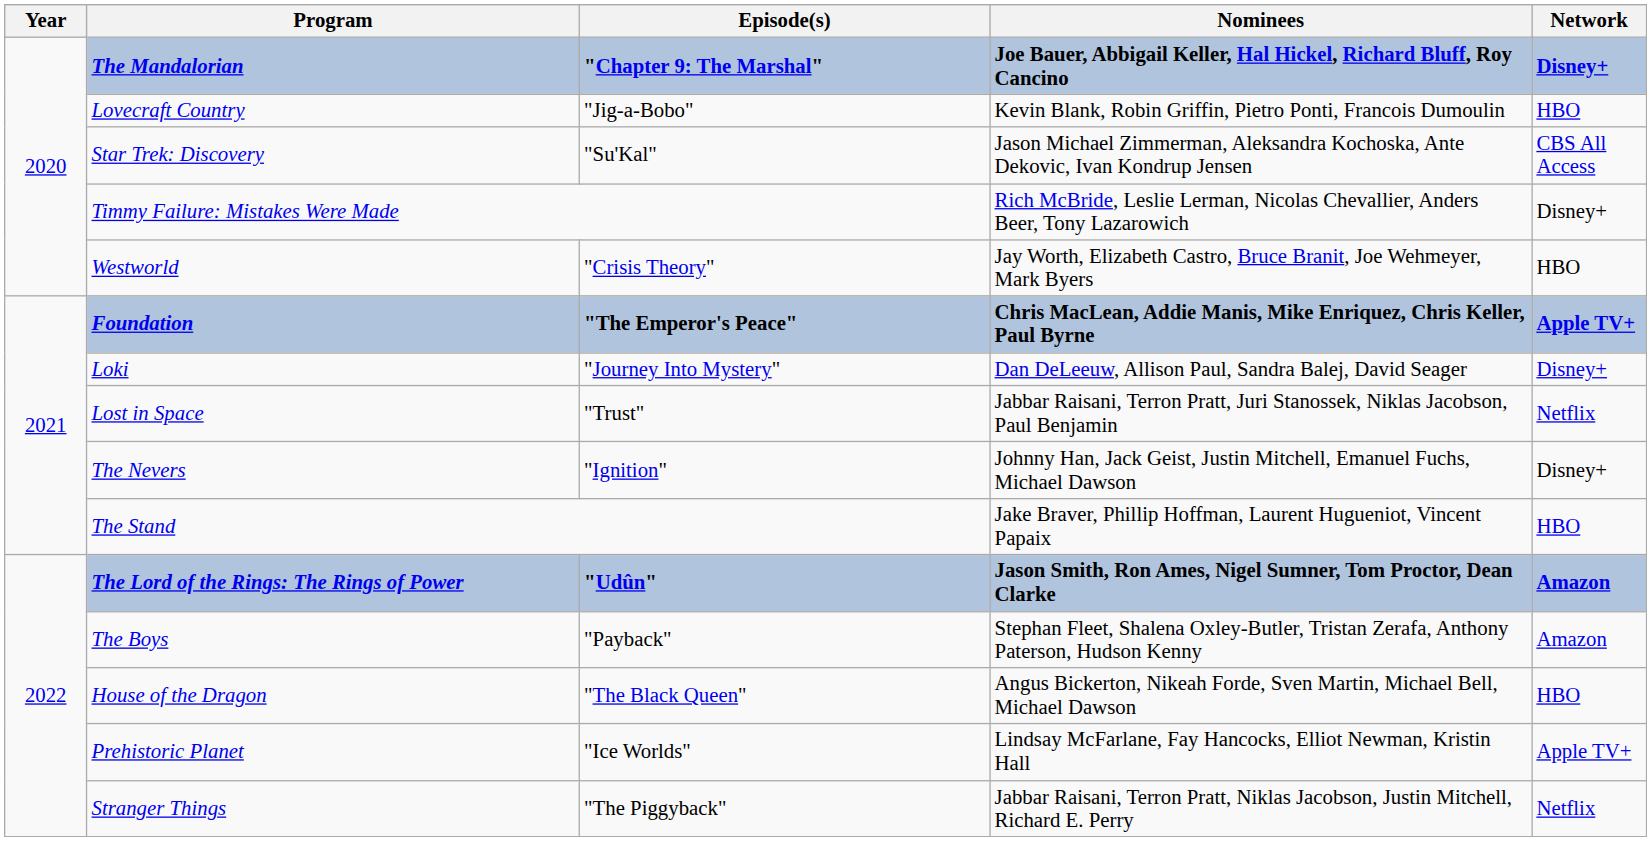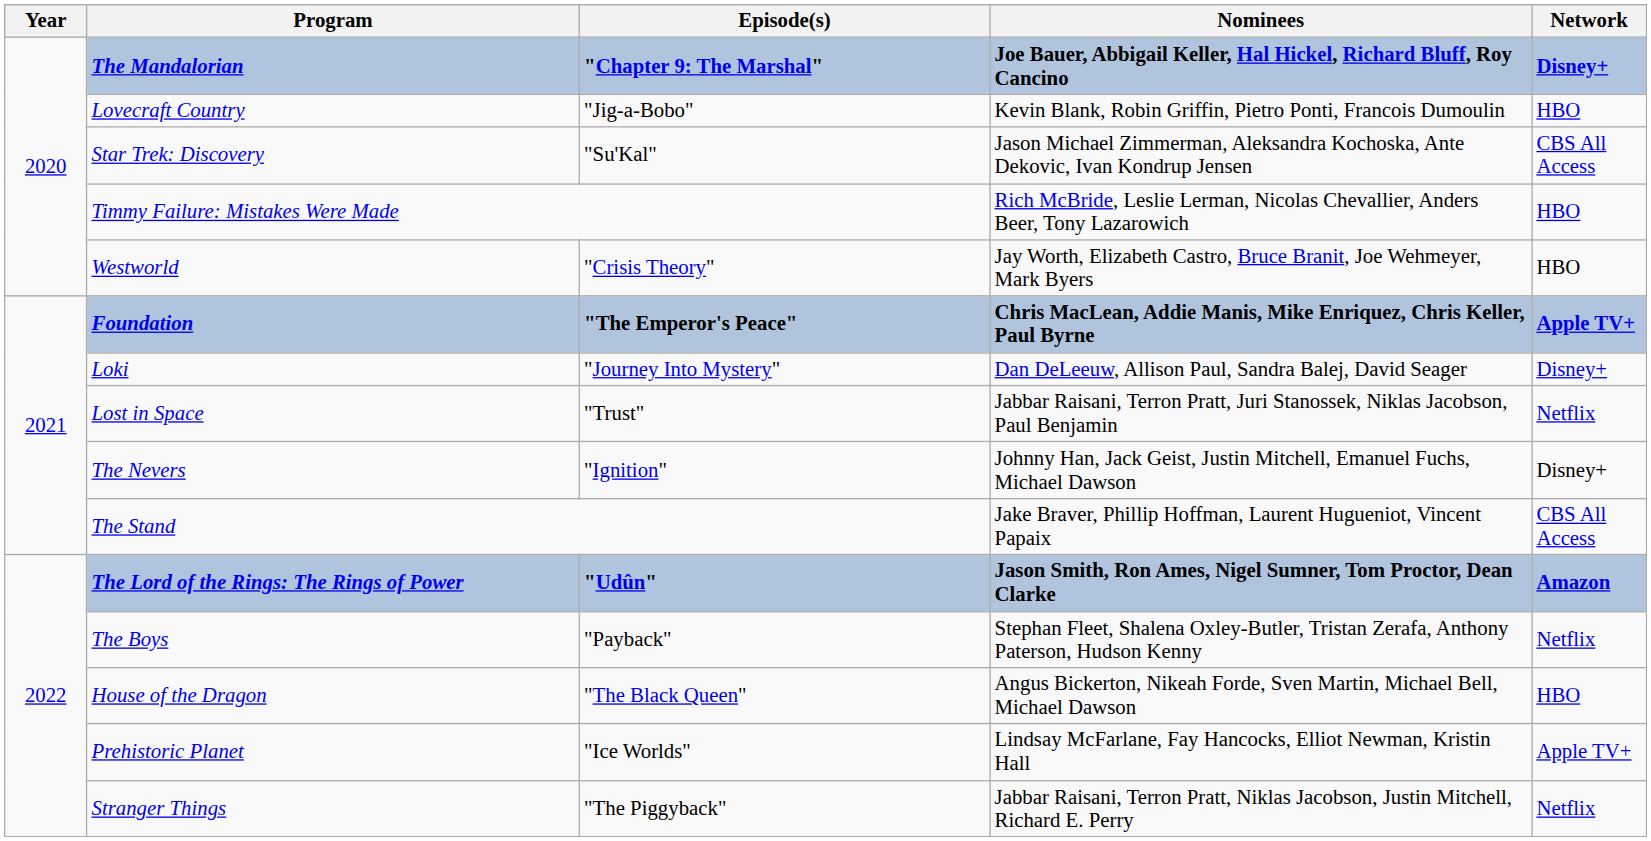Timmy Failure: Mistakes Were Made | Network: Disney+ -> HBO
The Stand | Network: HBO -> CBS All Access
The Boys | Network: Amazon -> Netflix
